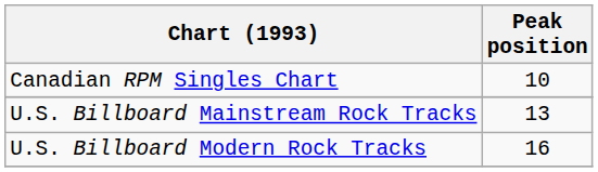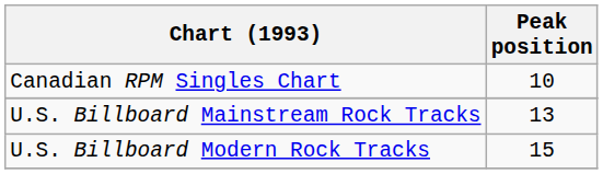U.S. Billboard Modern Rock Tracks | Peak position: 16 -> 15
